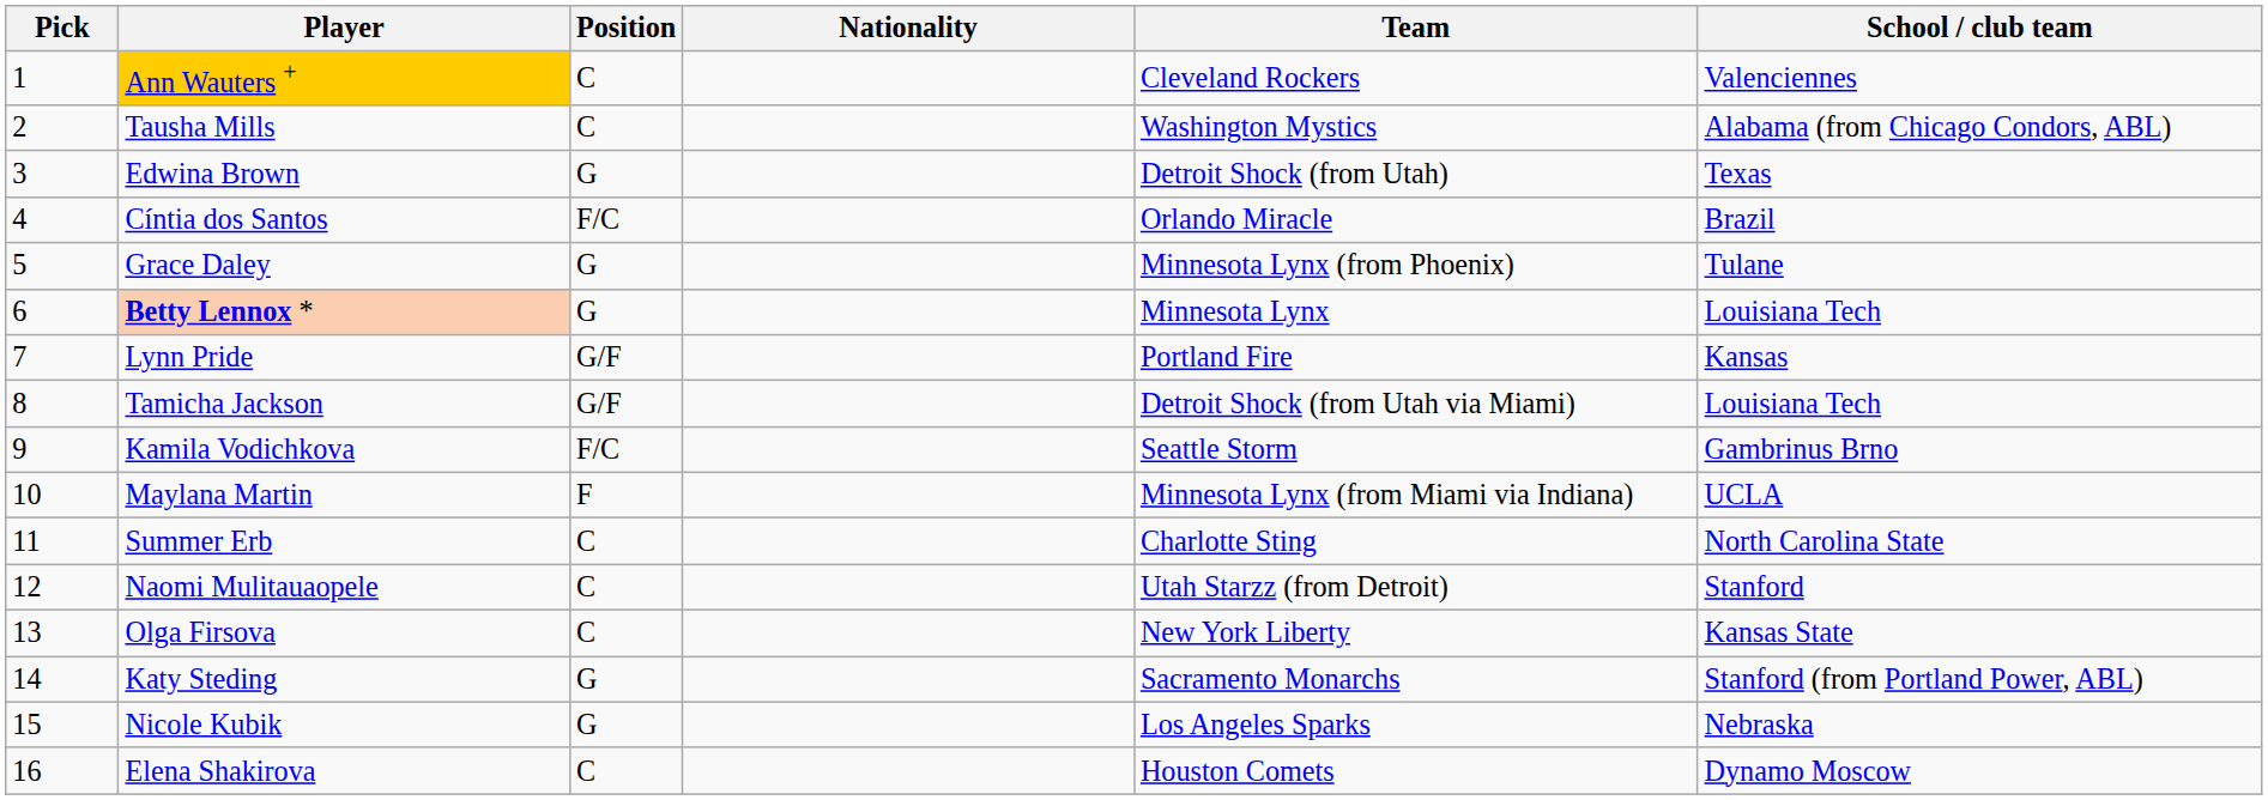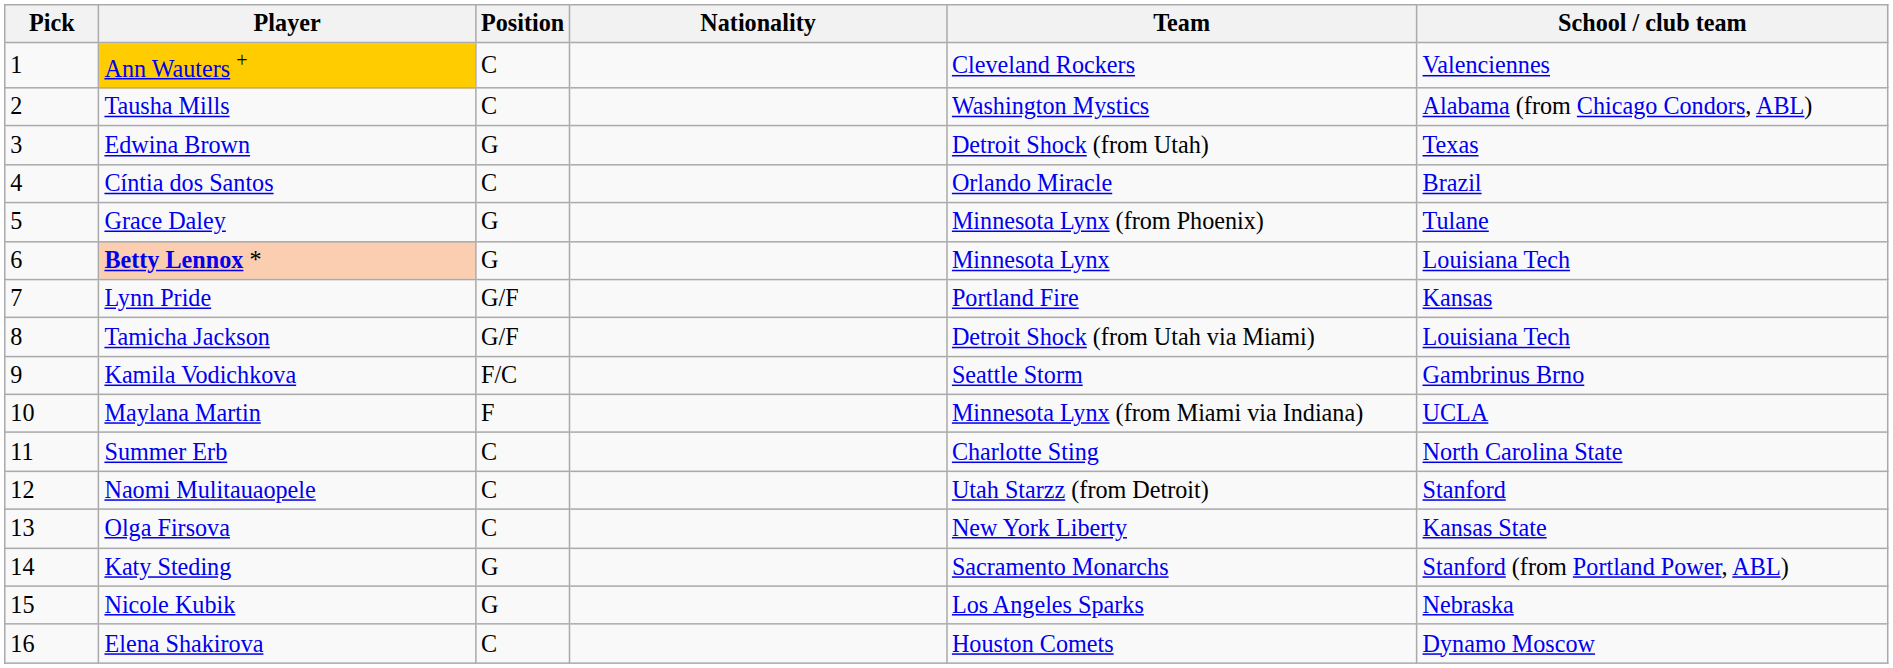Cíntia dos Santos | Position: F/C -> C
